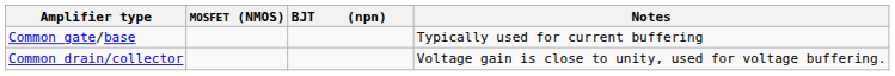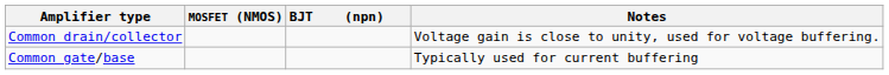rows swapped: Common gate/base <-> Common drain/collector
